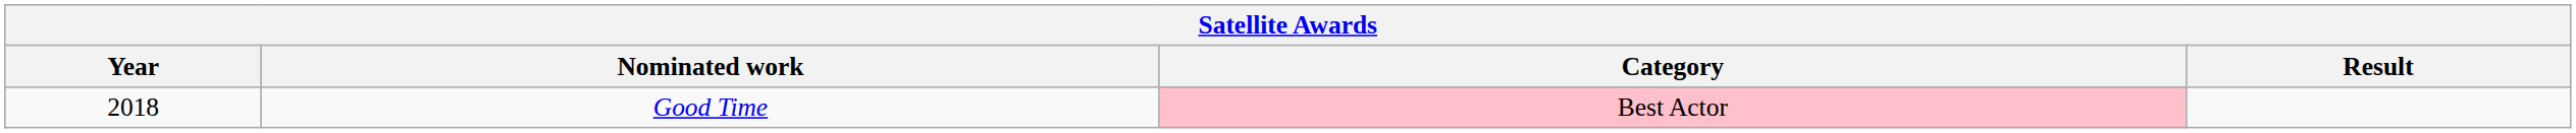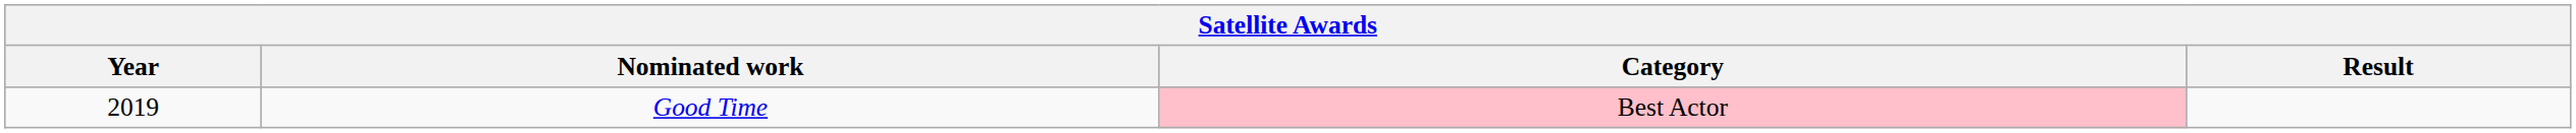Good Time | Year: 2018 -> 2019
